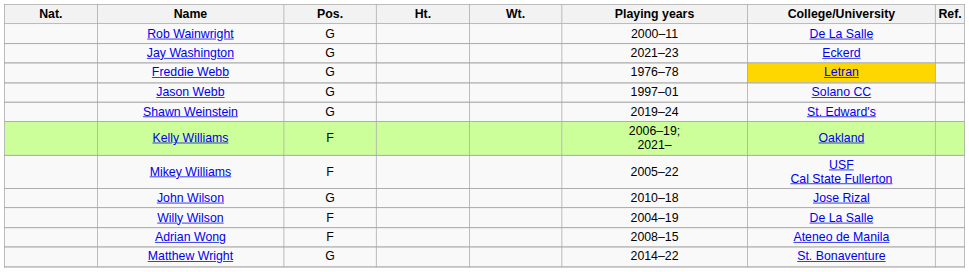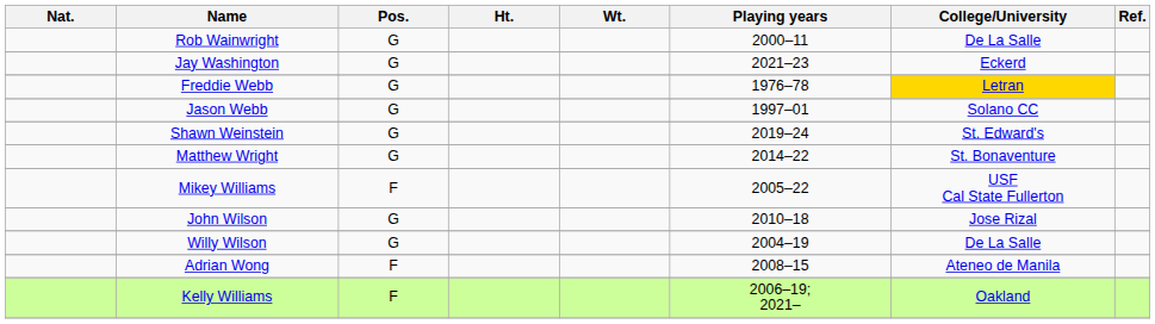rows swapped: Kelly Williams <-> Matthew Wright
Willy Wilson | Pos.: F -> G
